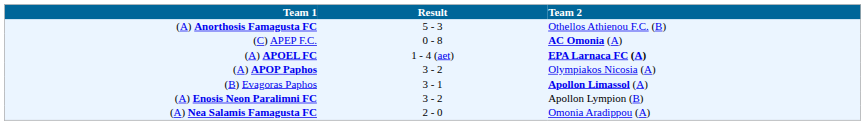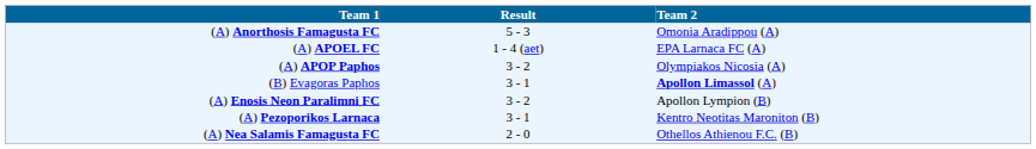(A) Anorthosis Famagusta FC | Team 2: Othellos Athienou F.C. (B) -> Omonia Aradippou (A)
- row: (C) APEP F.C. | 0 - 8 | AC Omonia (A)
(A) APOEL FC | Team 2: bold -> normal
+ row: (A) Pezoporikos Larnaca | 3 - 1 | Kentro Neotitas Maroniton (B)
(A) Nea Salamis Famagusta FC | Team 2: Omonia Aradippou (A) -> Othellos Athienou F.C. (B)
